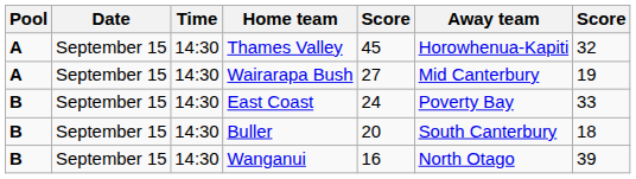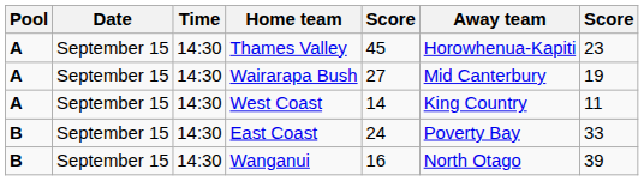Thames Valley | column 7: 32 -> 23
+ row: A | September 15 | 14:30 | West Coast | 14 | King Country | 11
- row: B | September 15 | 14:30 | Buller | 20 | South Canterbury | 18
